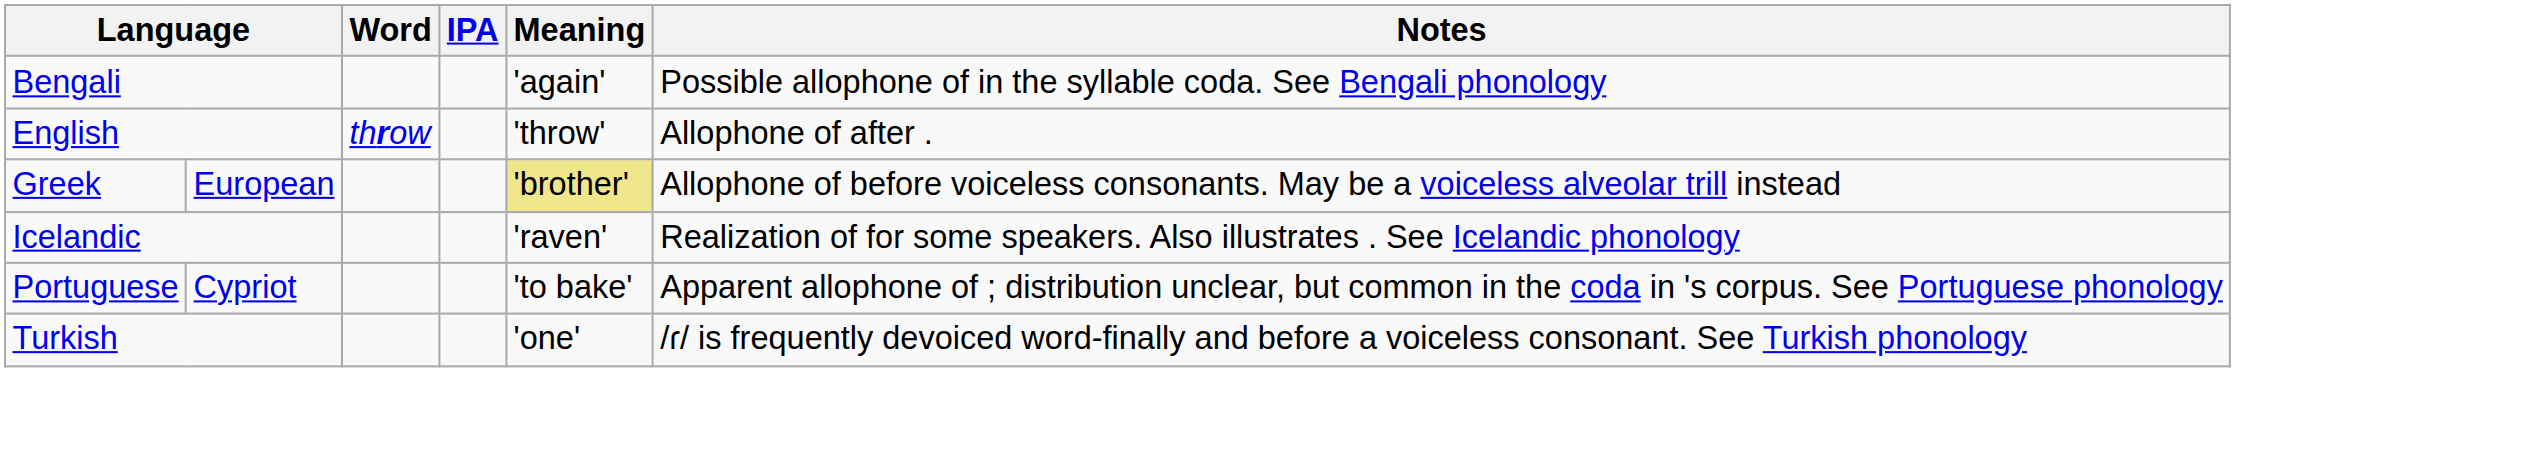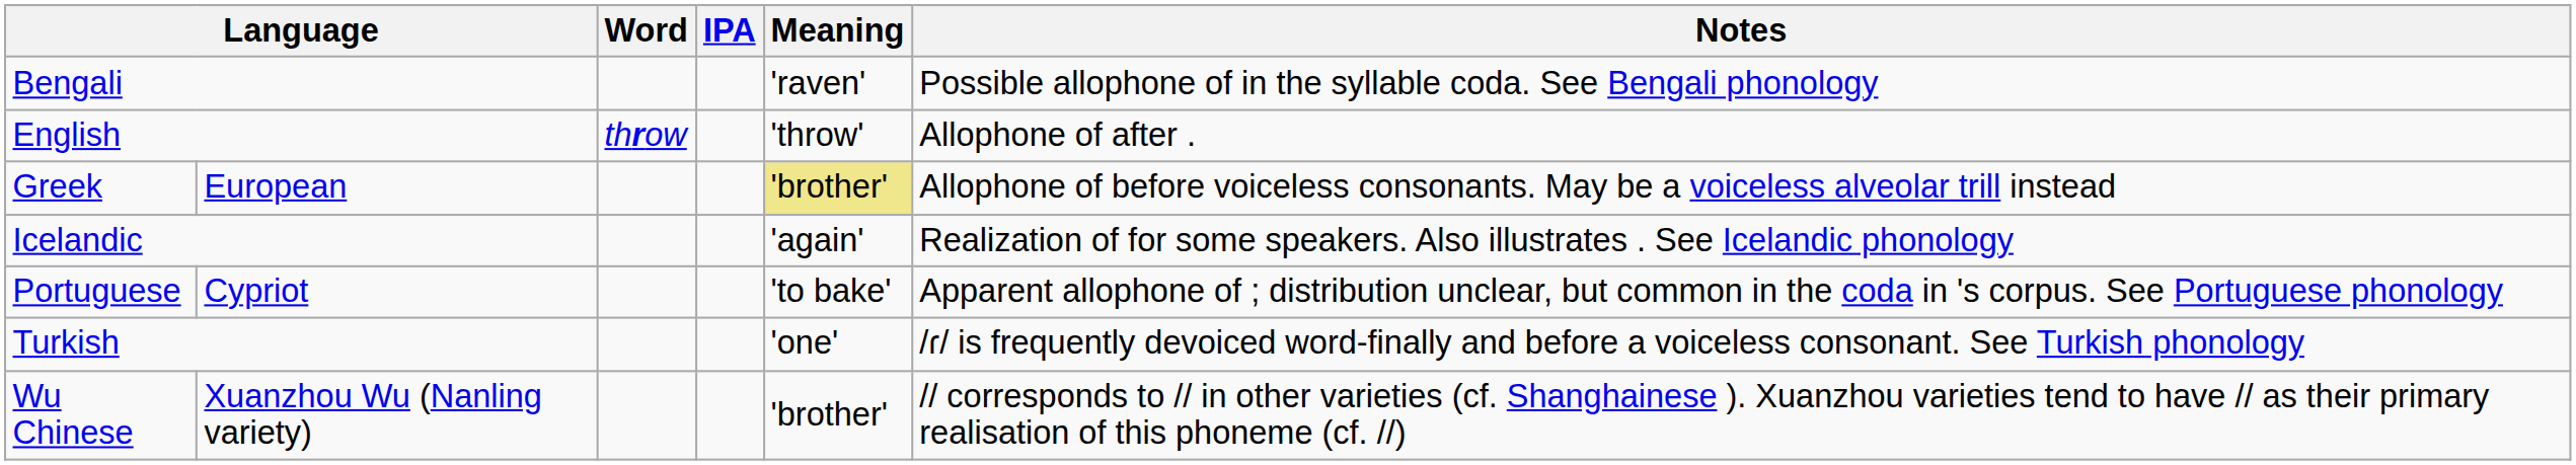Bengali | Meaning: 'again' -> 'raven'
Icelandic | Meaning: 'raven' -> 'again'
+ row: Wu Chinese | Xuanzhou Wu (Nanling variety) | 'brother' | // corresponds to // in other varieties (cf. Shanghainese ). Xuanzhou varieties tend to have // as their primary realisation of this phoneme (cf. //)
